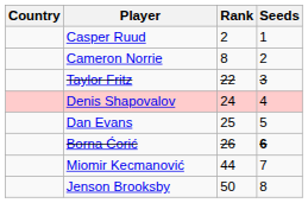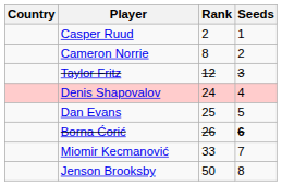Taylor Fritz | Rank: 22 -> 12
Miomir Kecmanović | Rank: 44 -> 33
